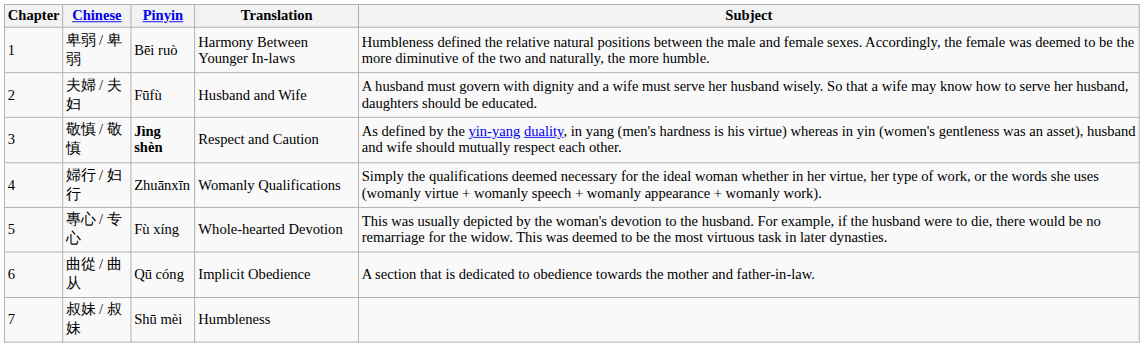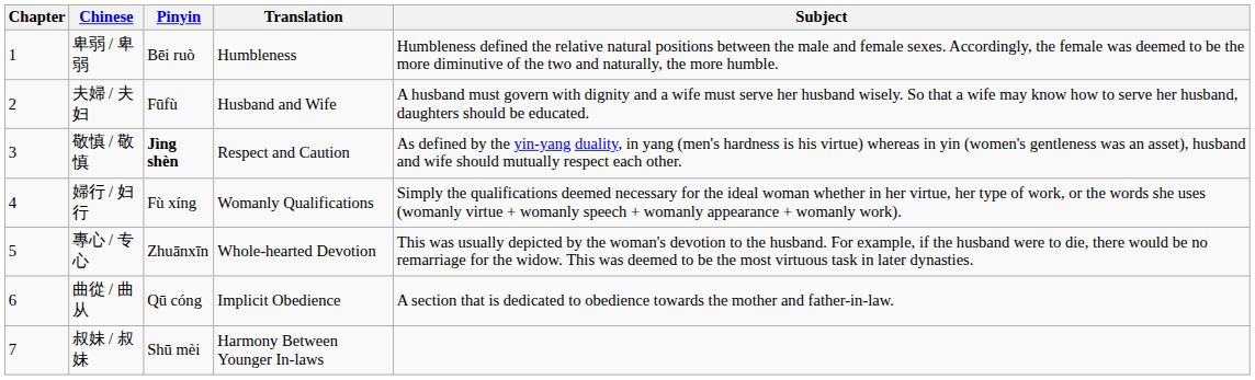卑弱 / 卑弱 | Translation: Harmony Between Younger In-laws -> Humbleness
婦行 / 妇行 | Pinyin: Zhuānxīn -> Fù xíng
專心 / 专心 | Pinyin: Fù xíng -> Zhuānxīn
叔妹 / 叔妹 | Translation: Humbleness -> Harmony Between Younger In-laws
